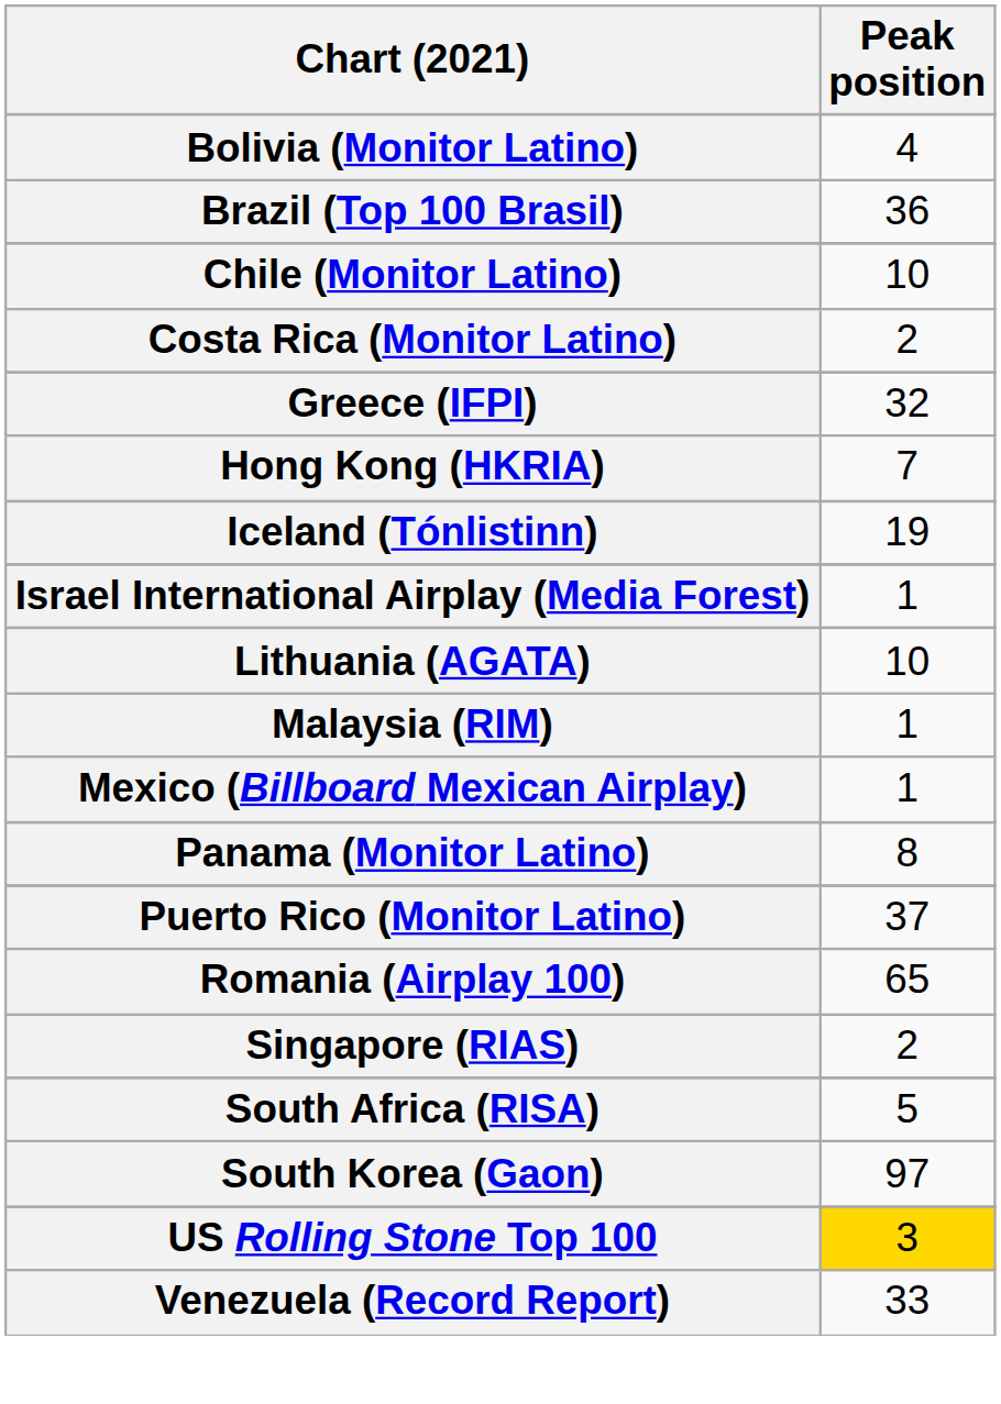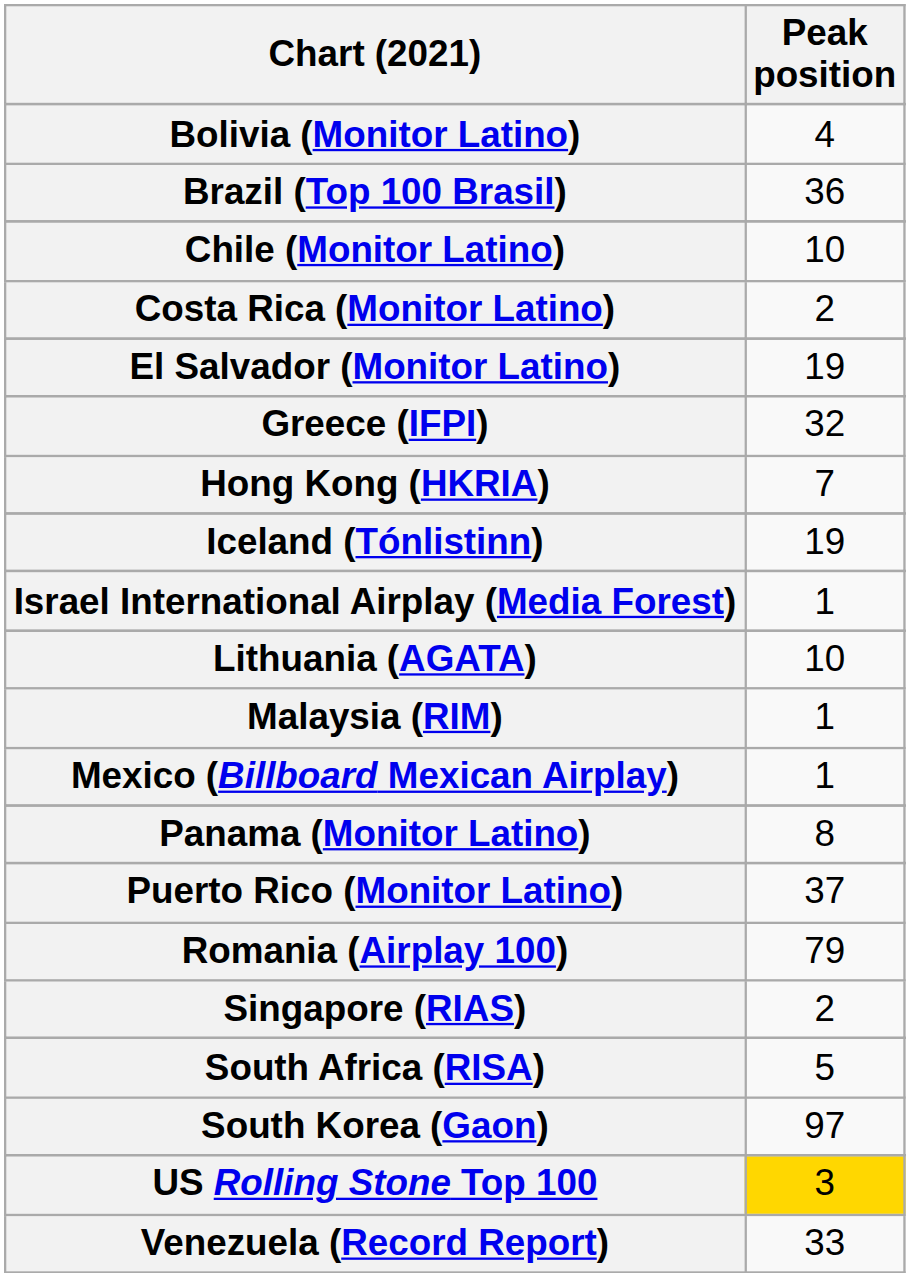+ row: El Salvador (Monitor Latino) | 19
Romania (Airplay 100) | Peak position: 65 -> 79
